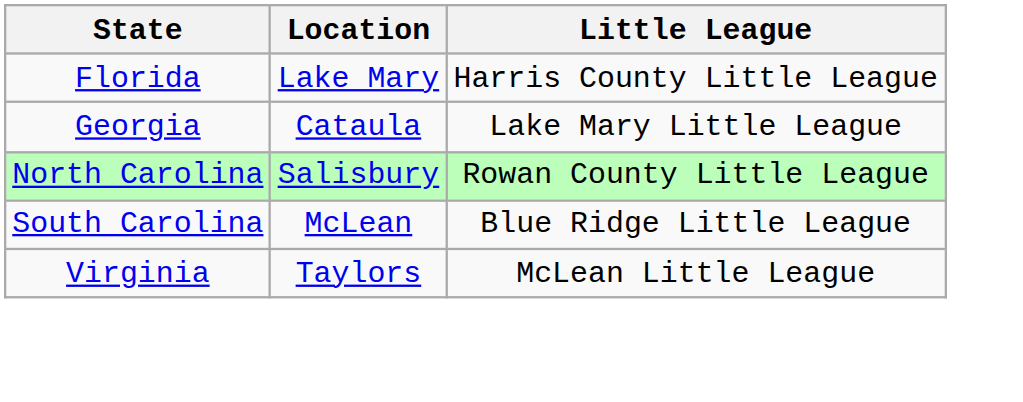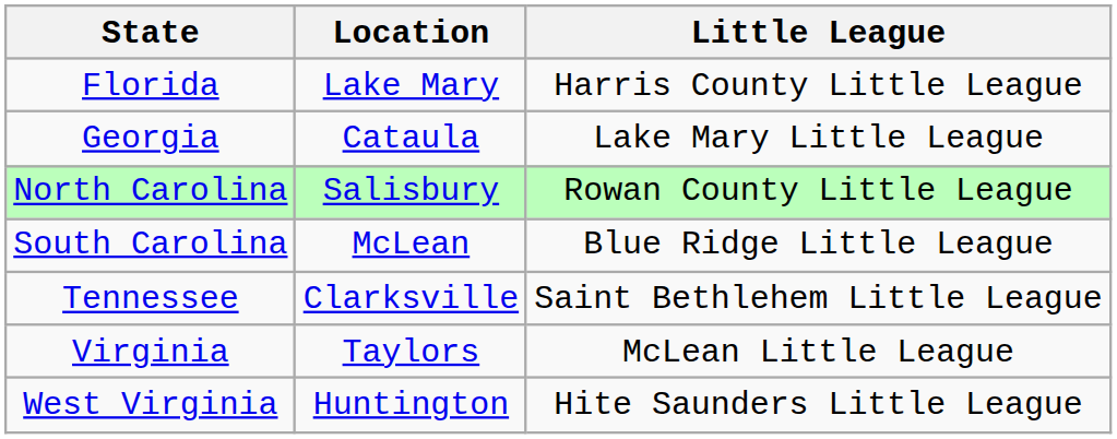+ row: Tennessee | Clarksville | Saint Bethlehem Little League
+ row: West Virginia | Huntington | Hite Saunders Little League
